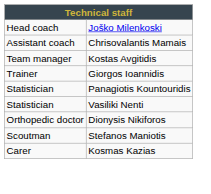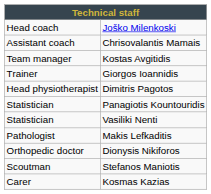+ row: Head physiotherapist | Dimitris Pagotos
+ row: Pathologist | Makis Lefkaditis
